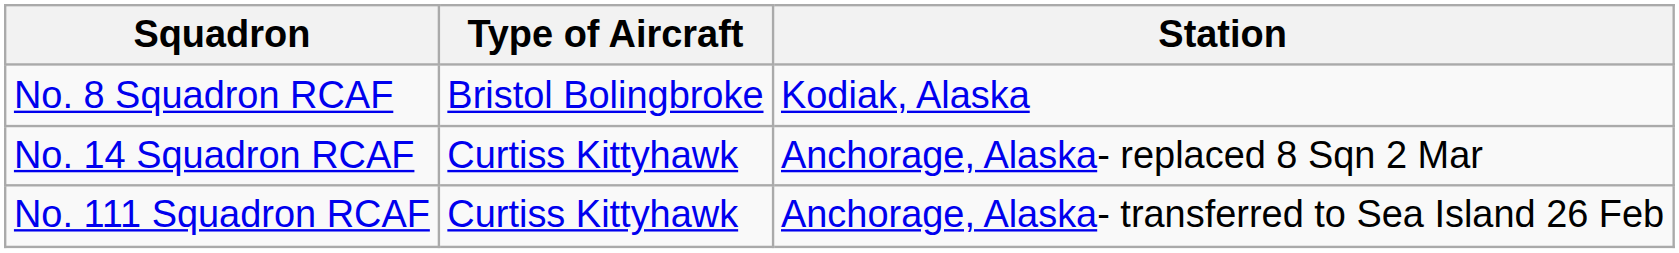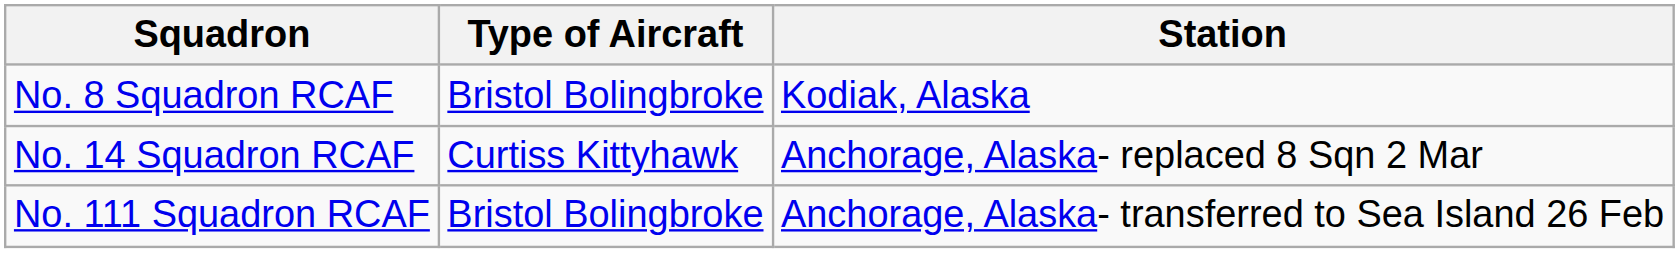No. 111 Squadron RCAF | Type of Aircraft: Curtiss Kittyhawk -> Bristol Bolingbroke
